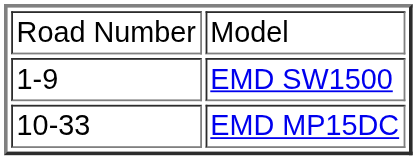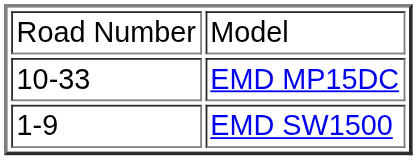rows swapped: EMD SW1500 <-> EMD MP15DC
